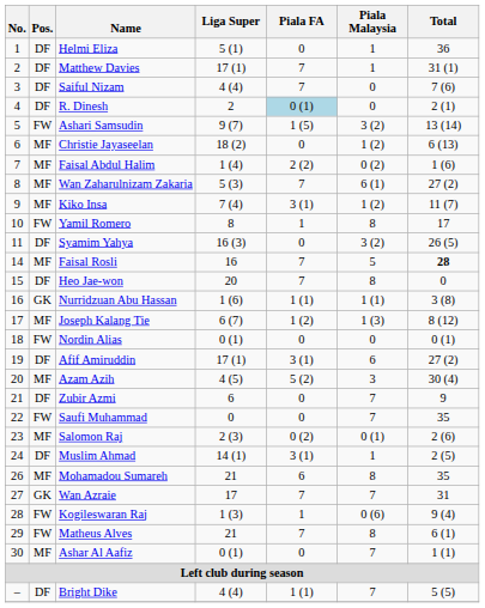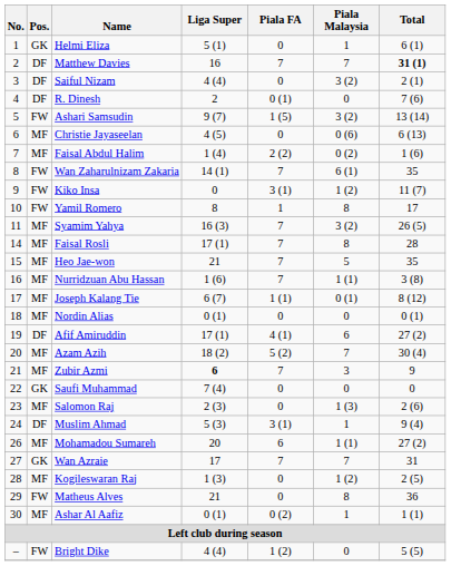Helmi Eliza | Pos.: DF -> GK
Helmi Eliza | Total: 36 -> 6 (1)
Matthew Davies | Liga Super: 17 (1) -> 16
Matthew Davies | Piala Malaysia: 1 -> 7
Matthew Davies | Total: normal -> bold
Saiful Nizam | Piala FA: 7 -> 0
Saiful Nizam | Piala Malaysia: 0 -> 3 (2)
Saiful Nizam | Total: 7 (6) -> 2 (1)
R. Dinesh | Piala FA: lightblue background -> no background
R. Dinesh | Total: 2 (1) -> 7 (6)
Christie Jayaseelan | Liga Super: 18 (2) -> 4 (5)
Christie Jayaseelan | Piala Malaysia: 1 (2) -> 0 (6)
Wan Zaharulnizam Zakaria | Pos.: MF -> FW
Wan Zaharulnizam Zakaria | Liga Super: 5 (3) -> 14 (1)
Wan Zaharulnizam Zakaria | Total: 27 (2) -> 35
Kiko Insa | Pos.: MF -> FW
Kiko Insa | Liga Super: 7 (4) -> 0
Syamim Yahya | Pos.: DF -> MF
Syamim Yahya | Piala FA: 0 -> 7
Faisal Rosli | Liga Super: 16 -> 17 (1)
Faisal Rosli | Piala Malaysia: 5 -> 8
Faisal Rosli | Total: bold -> normal
Heo Jae-won | Pos.: DF -> MF
Heo Jae-won | Liga Super: 20 -> 21
Heo Jae-won | Piala Malaysia: 8 -> 5
Heo Jae-won | Total: 0 -> 35
Nurridzuan Abu Hassan | Pos.: GK -> MF
Nurridzuan Abu Hassan | Piala FA: 1 (1) -> 7
Joseph Kalang Tie | Piala FA: 1 (2) -> 1 (1)
Joseph Kalang Tie | Piala Malaysia: 1 (3) -> 0 (1)
Nordin Alias | Pos.: FW -> MF
Afif Amiruddin | Piala FA: 3 (1) -> 4 (1)
Azam Azih | Liga Super: 4 (5) -> 18 (2)
Azam Azih | Piala Malaysia: 3 -> 7
Zubir Azmi | Pos.: DF -> MF
Zubir Azmi | Liga Super: normal -> bold
Zubir Azmi | Piala FA: 0 -> 7
Zubir Azmi | Piala Malaysia: 7 -> 3
Saufi Muhammad | Pos.: FW -> GK
Saufi Muhammad | Liga Super: 0 -> 7 (4)
Saufi Muhammad | Piala Malaysia: 7 -> 0
Saufi Muhammad | Total: 35 -> 0
Salomon Raj | Piala FA: 0 (2) -> 0
Salomon Raj | Piala Malaysia: 0 (1) -> 1 (3)
Muslim Ahmad | Liga Super: 14 (1) -> 5 (3)
Muslim Ahmad | Total: 2 (5) -> 9 (4)
Mohamadou Sumareh | Liga Super: 21 -> 20
Mohamadou Sumareh | Piala Malaysia: 8 -> 1 (1)
Mohamadou Sumareh | Total: 35 -> 27 (2)
Kogileswaran Raj | Pos.: FW -> MF
Kogileswaran Raj | Piala FA: 1 -> 0
Kogileswaran Raj | Piala Malaysia: 0 (6) -> 1 (2)
Kogileswaran Raj | Total: 9 (4) -> 2 (5)
Matheus Alves | Piala FA: 7 -> 0
Matheus Alves | Total: 6 (1) -> 36
Ashar Al Aafiz | Piala FA: 0 -> 0 (2)
Ashar Al Aafiz | Piala Malaysia: 7 -> 1
Bright Dike | Pos.: DF -> FW
Bright Dike | Piala FA: 1 (1) -> 1 (2)
Bright Dike | Piala Malaysia: 7 -> 0
